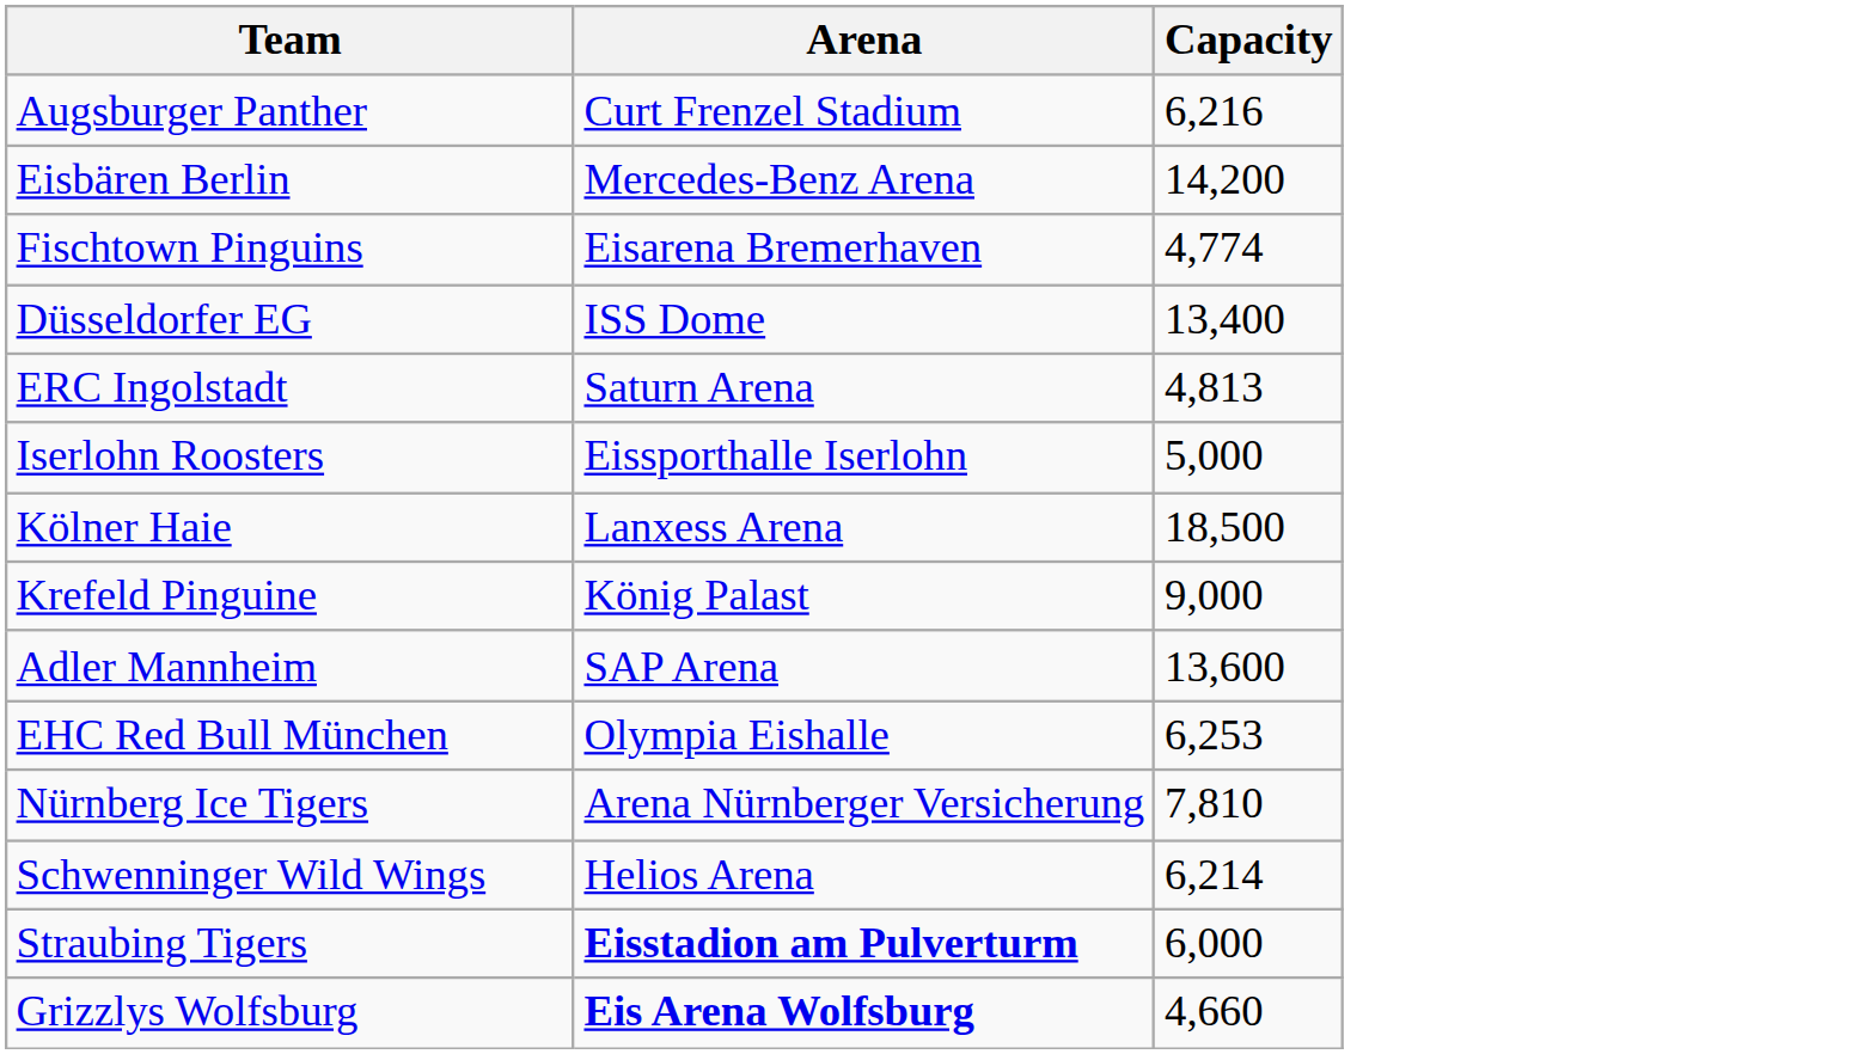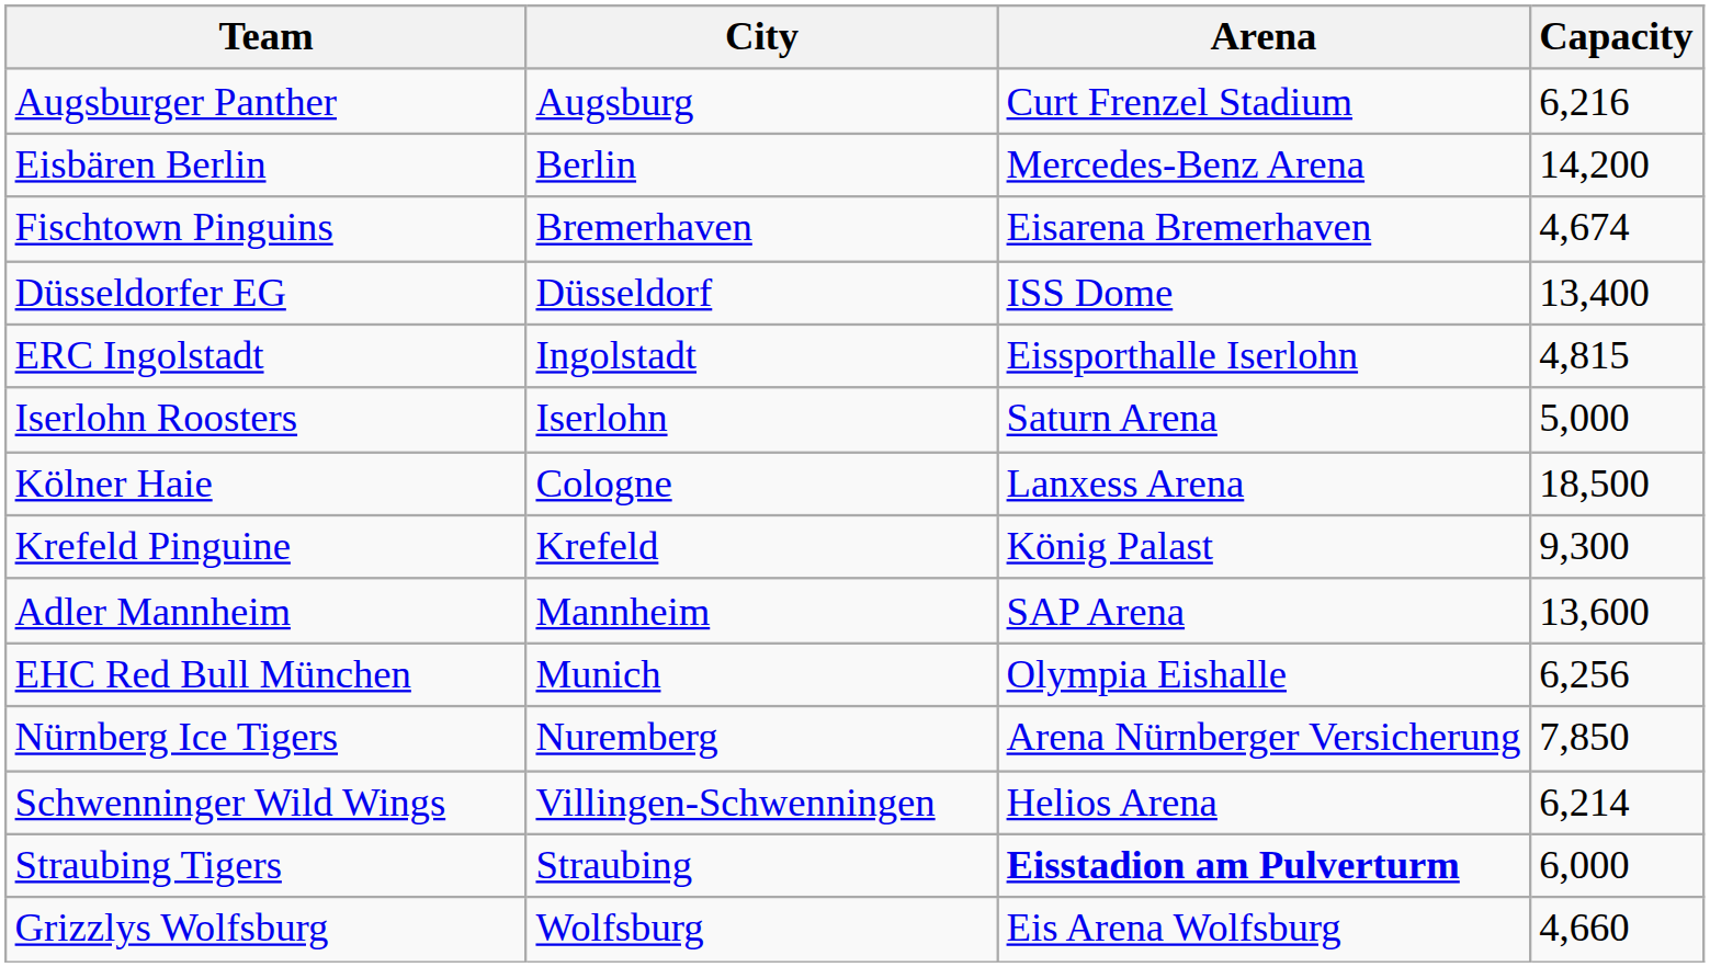+ column: City | Augsburg | Berlin | Bremerhaven | Düsseldorf | Ingolstadt | Iserlohn | Cologne | Krefeld | Mannheim | Munich | Nuremberg | Villingen-Schwenningen | Straubing | Wolfsburg
Fischtown Pinguins | Capacity: 4,774 -> 4,674
ERC Ingolstadt | Arena: Saturn Arena -> Eissporthalle Iserlohn
ERC Ingolstadt | Capacity: 4,813 -> 4,815
Iserlohn Roosters | Arena: Eissporthalle Iserlohn -> Saturn Arena
Krefeld Pinguine | Capacity: 9,000 -> 9,300
EHC Red Bull München | Capacity: 6,253 -> 6,256
Nürnberg Ice Tigers | Capacity: 7,810 -> 7,850
Grizzlys Wolfsburg | Arena: bold -> normal
